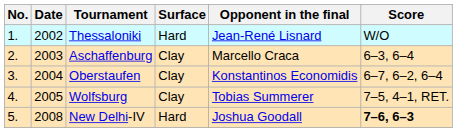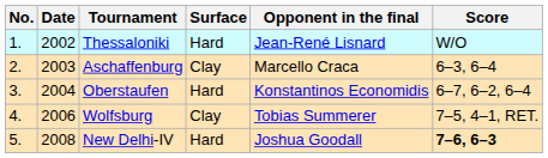Oberstaufen | Surface: Clay -> Hard
Wolfsburg | Date: 2005 -> 2006
